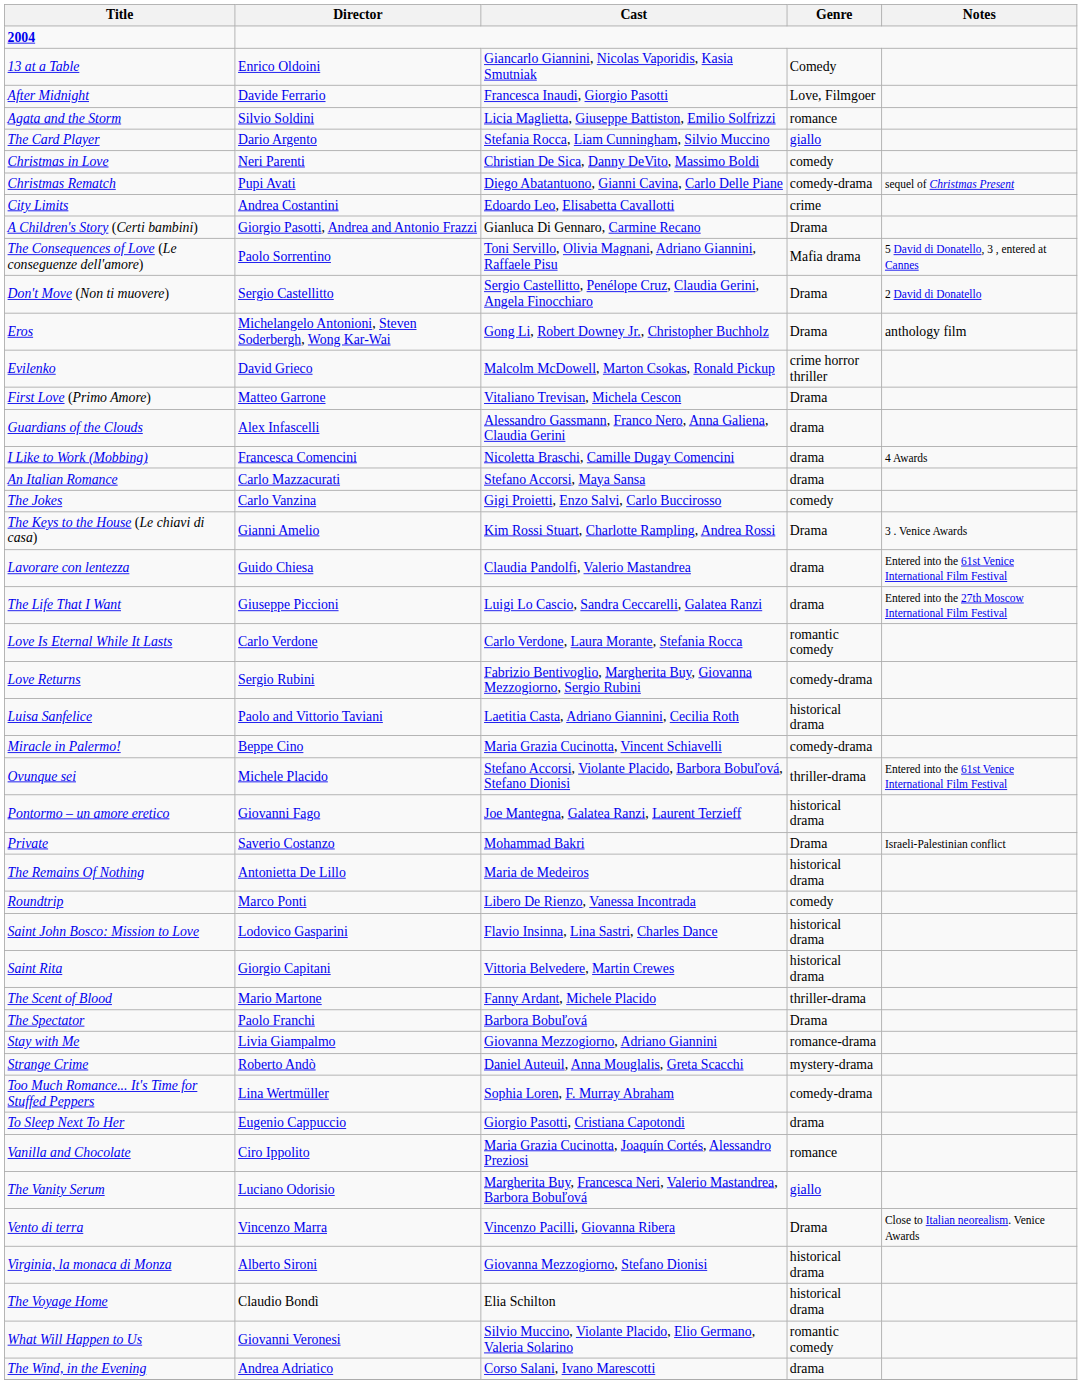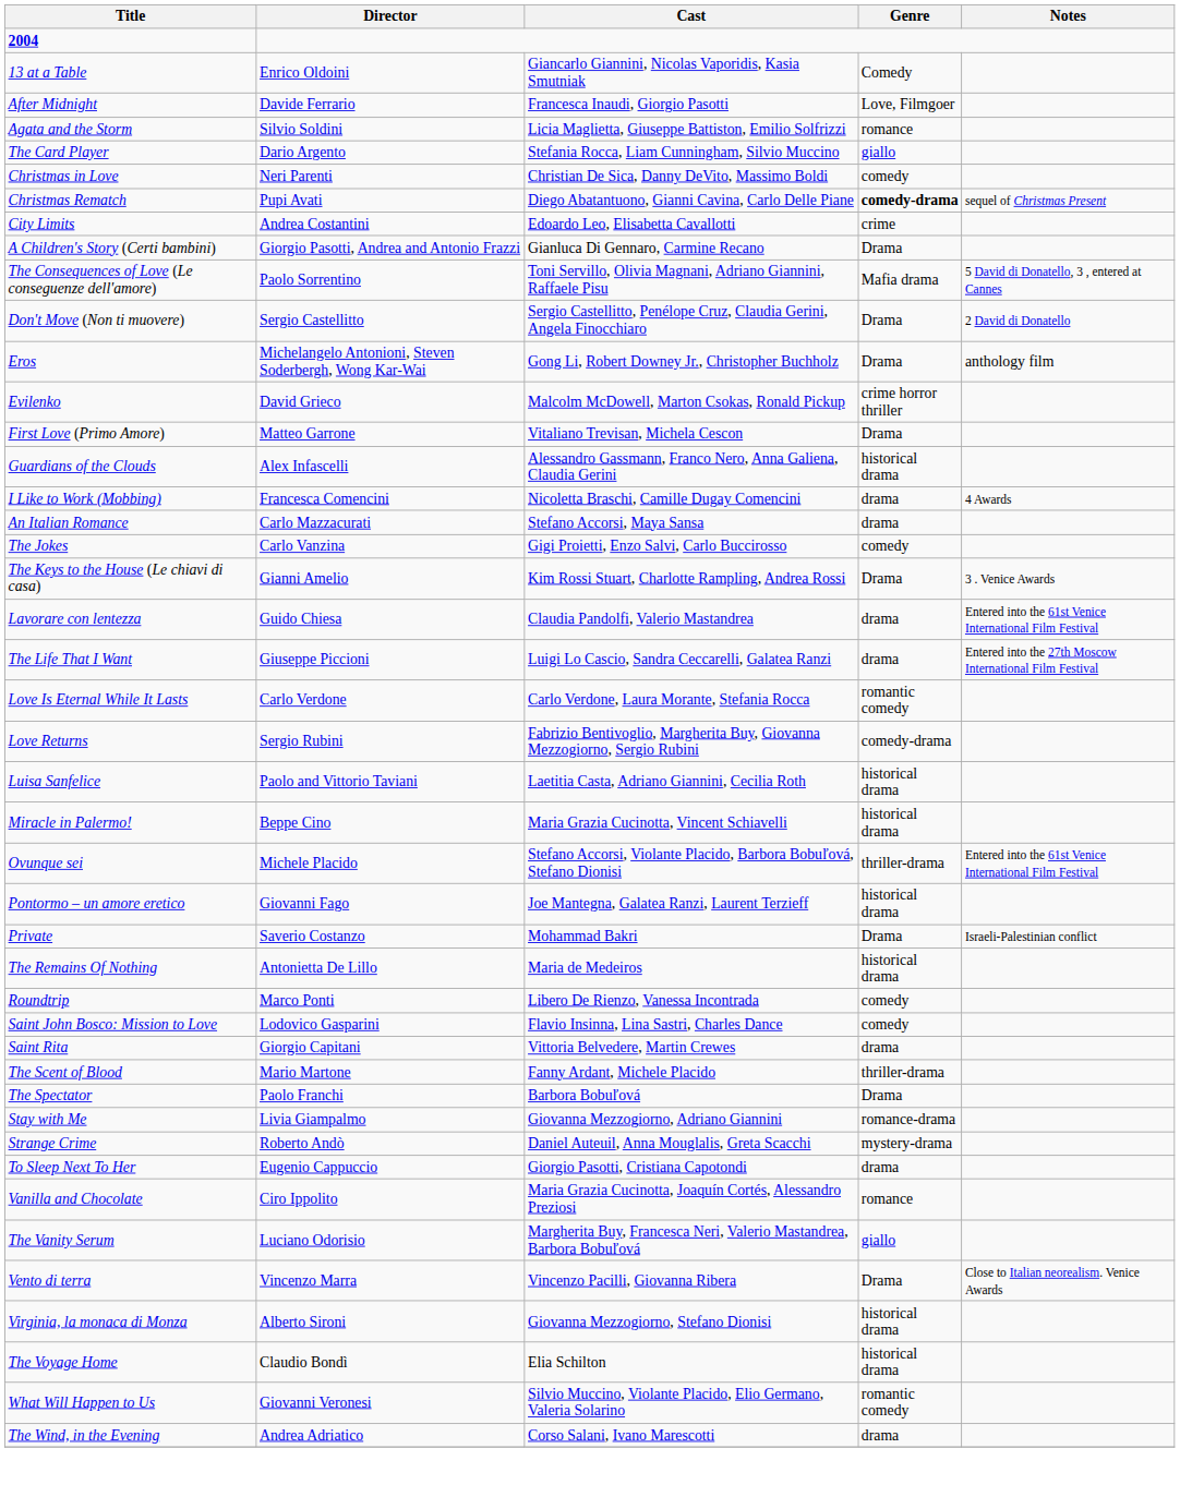Christmas Rematch | Genre: normal -> bold
Guardians of the Clouds | Genre: drama -> historical drama
Miracle in Palermo! | Genre: comedy-drama -> historical drama
Saint John Bosco: Mission to Love | Genre: historical drama -> comedy
Saint Rita | Genre: historical drama -> drama
- row: Too Much Romance... It's Time for Stuffed Peppers | Lina Wertmüller | Sophia Loren, F. Murray Abraham | comedy-drama
